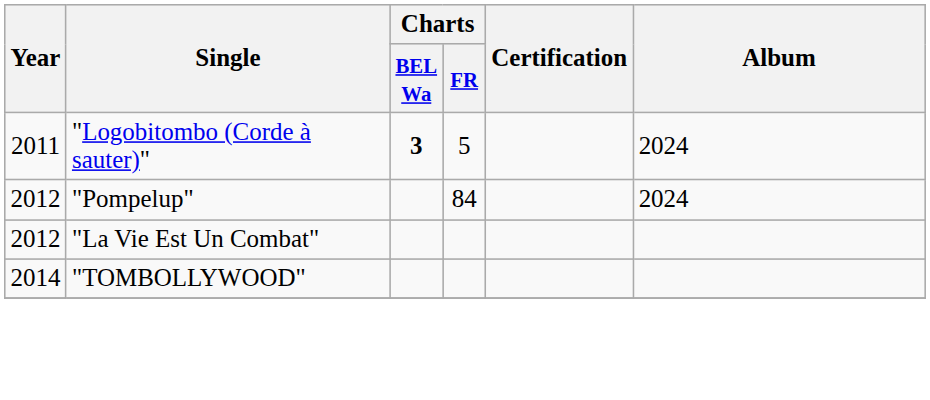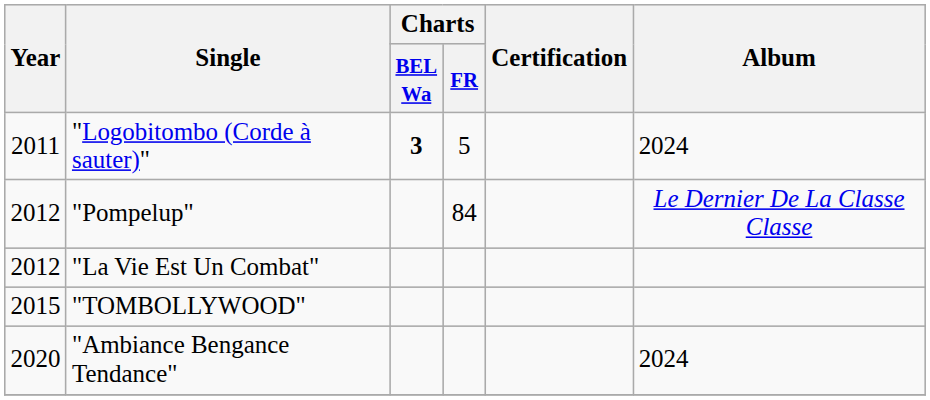"Pompelup" | Album: 2024 -> Le Dernier De La Classe Classe
"TOMBOLLYWOOD" | Year: 2014 -> 2015
+ row: 2020 | "Ambiance Bengance Tendance" | 2024
